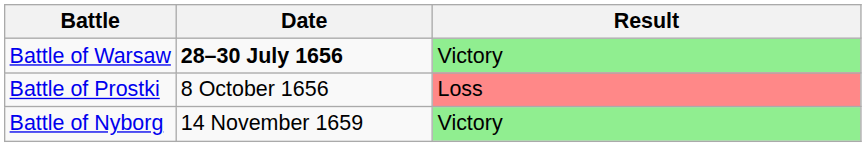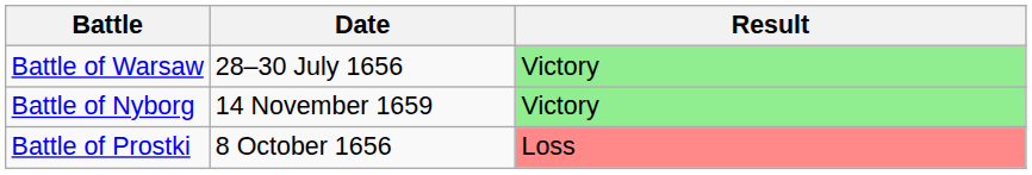Battle of Warsaw | Date: bold -> normal
rows swapped: Battle of Prostki <-> Battle of Nyborg
